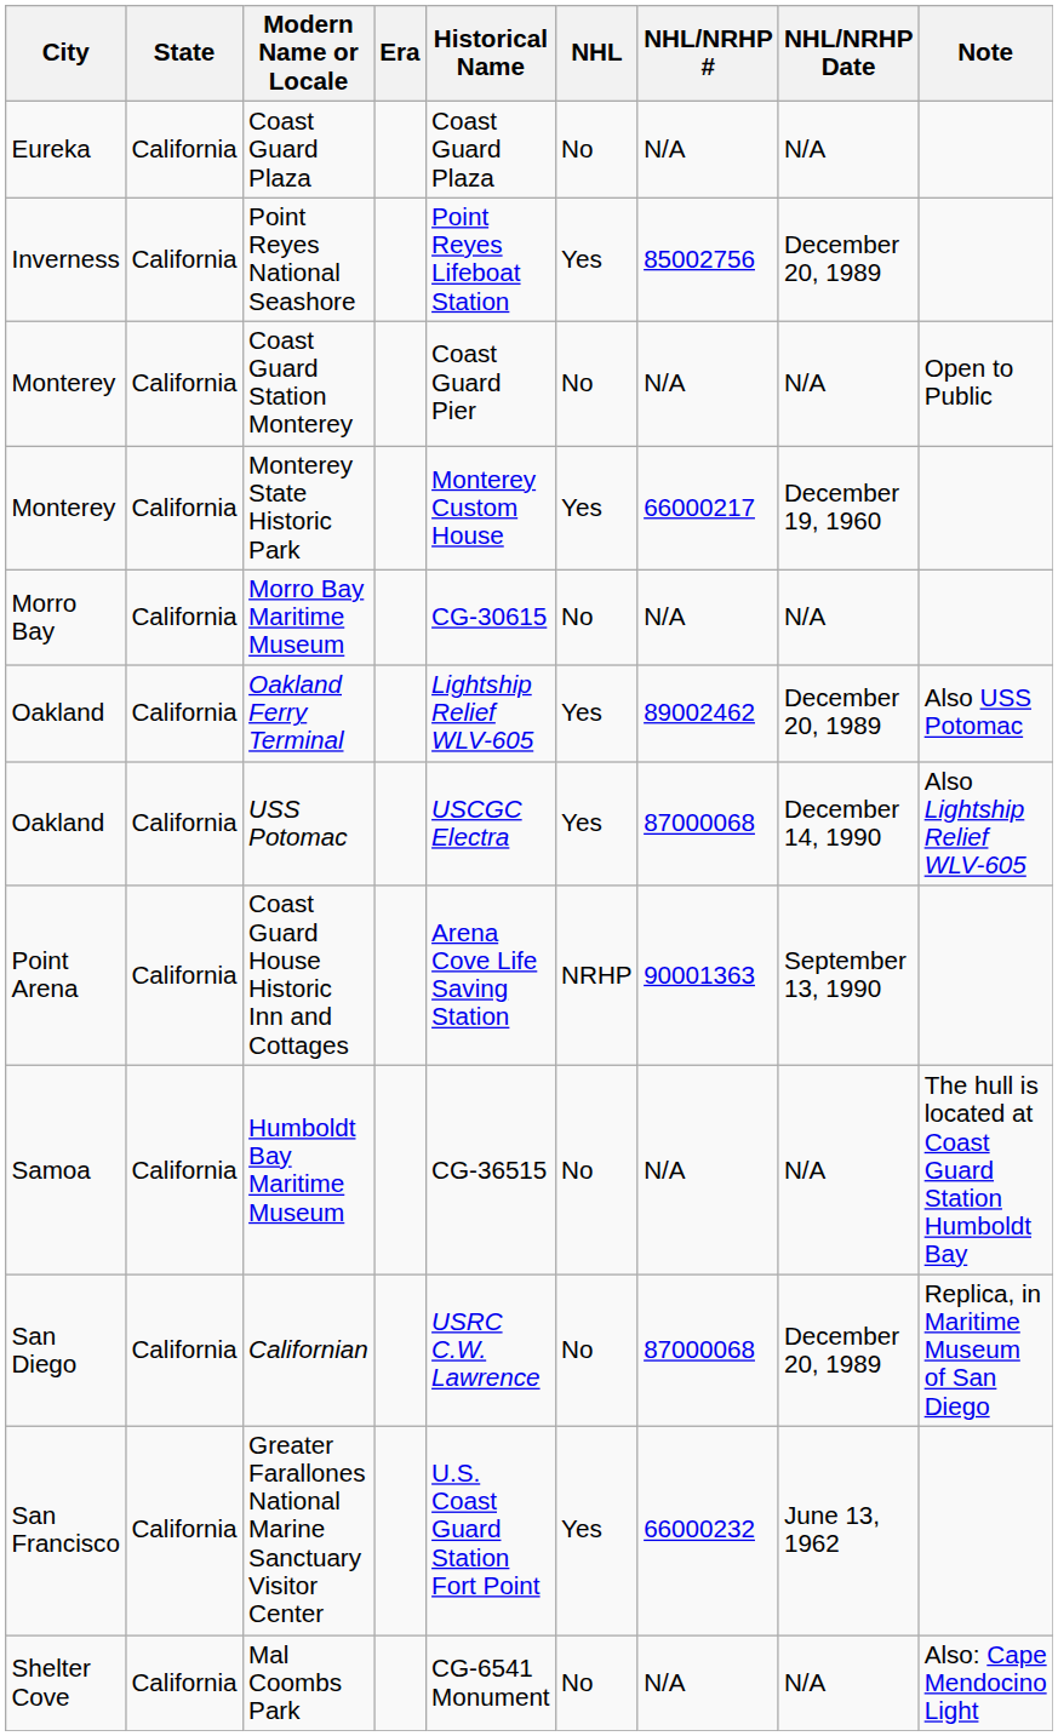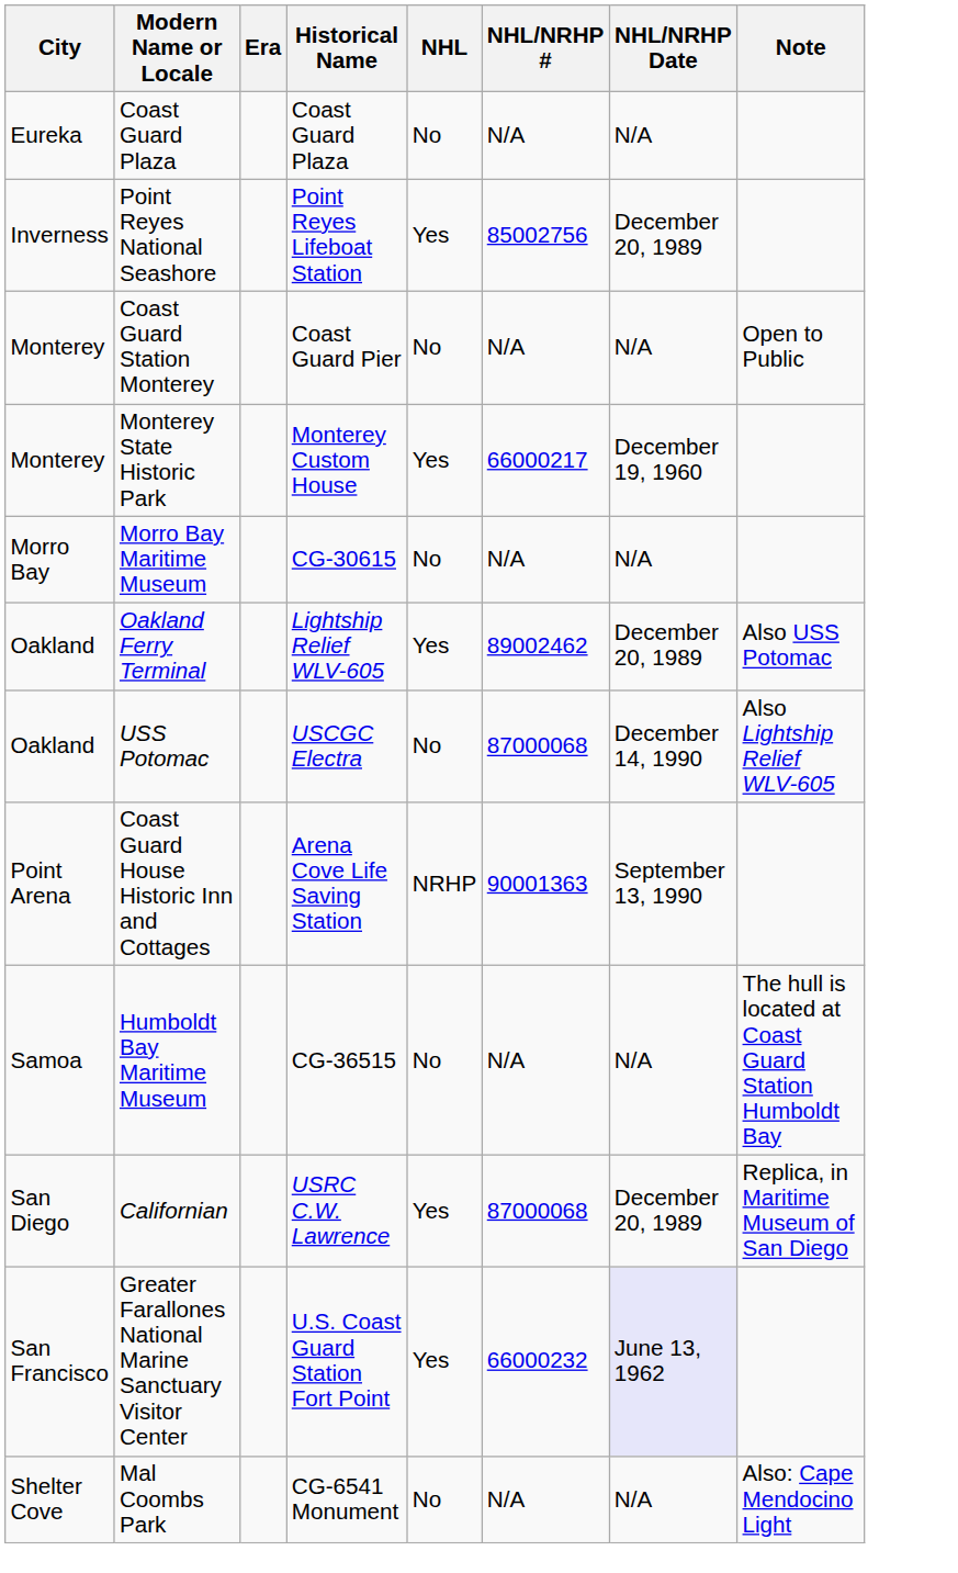- column: State | California | California | California | California | California | California | California | California | California | California | California | California
USS Potomac | NHL: Yes -> No
Californian | NHL: No -> Yes
Greater Farallones National Marine Sanctuary Visitor Center | NHL/NRHP Date: no background -> lavender background
